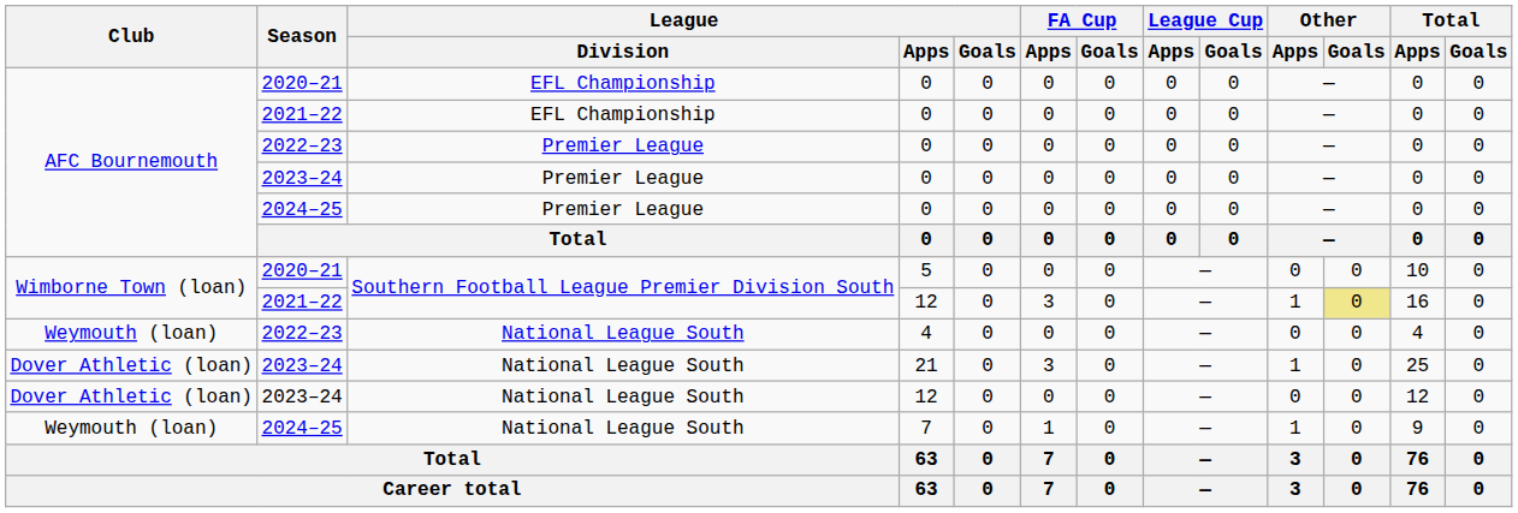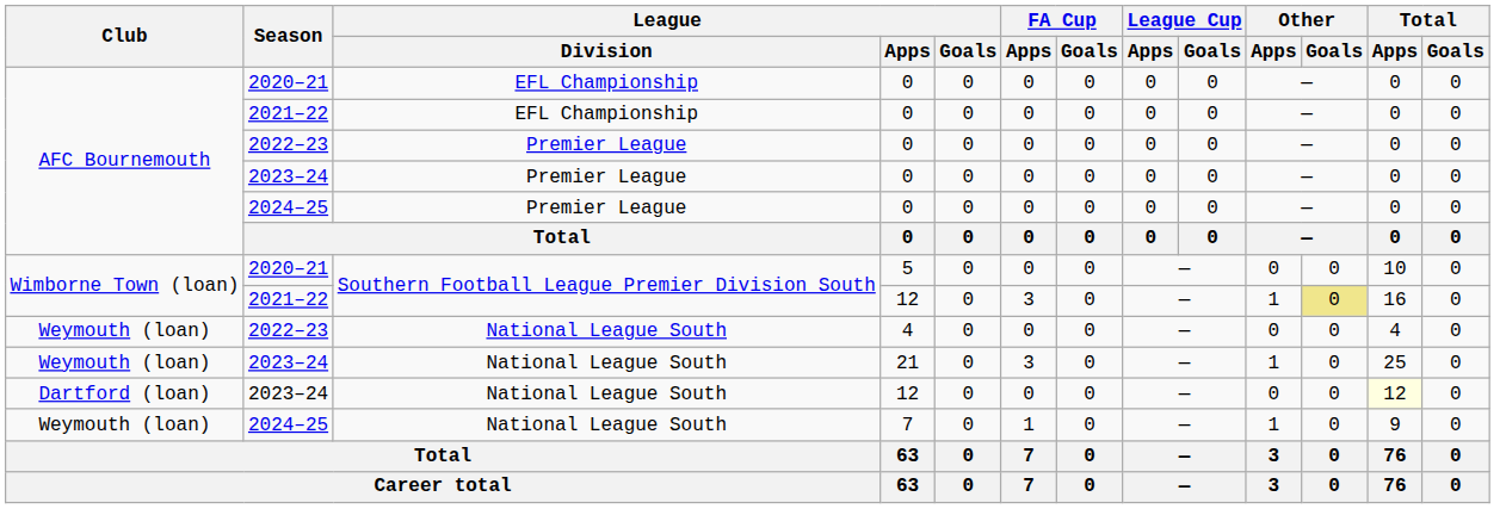21 | Club: Dover Athletic (loan) -> Weymouth (loan)
2023–24 / 12 | Club: Dover Athletic (loan) -> Dartford (loan)
2023–24 / 12 | Total / Apps: no background -> lightyellow background
